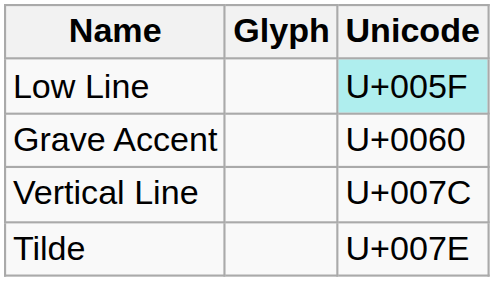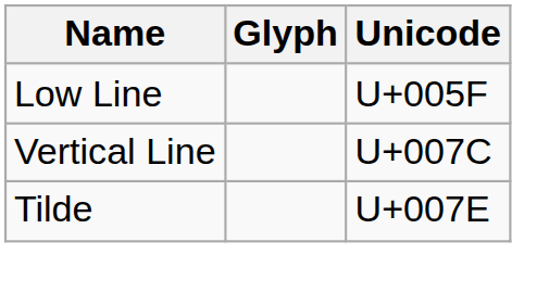Low Line | Unicode: paleturquoise background -> no background
- row: Grave Accent | U+0060
